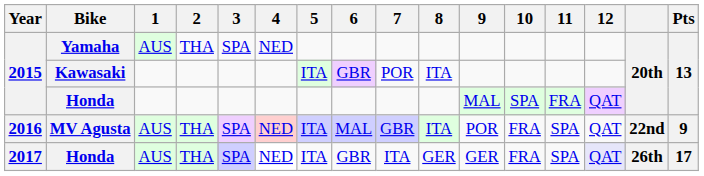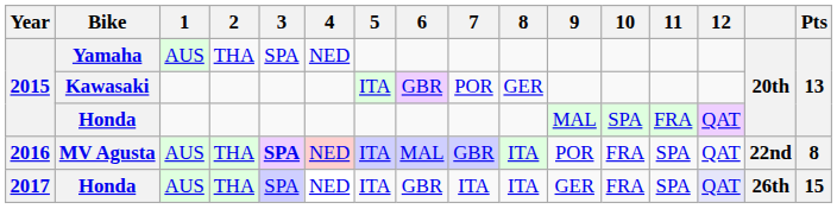Kawasaki | 8: ITA -> GER
MV Agusta | 3: normal -> bold
MV Agusta | Pts: 9 -> 8
2017 / Honda | 8: GER -> ITA
2017 / Honda | Pts: 17 -> 15
